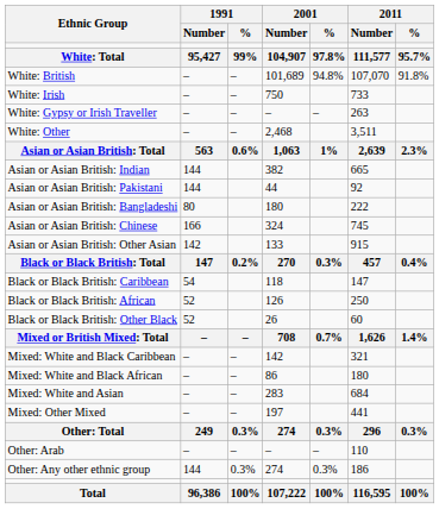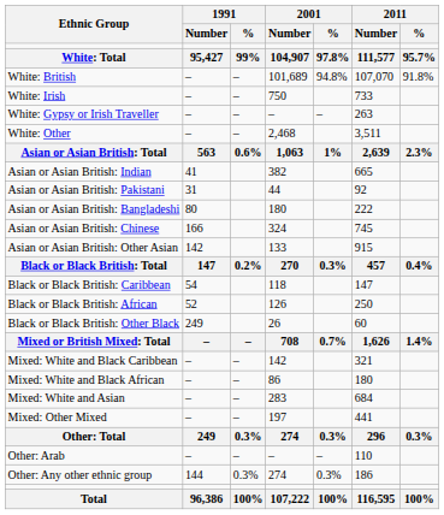Asian or Asian British: Indian | 1991 / Number: 144 -> 41
Asian or Asian British: Pakistani | 1991 / Number: 144 -> 31
Black or Black British: Other Black | 1991 / Number: 52 -> 249
